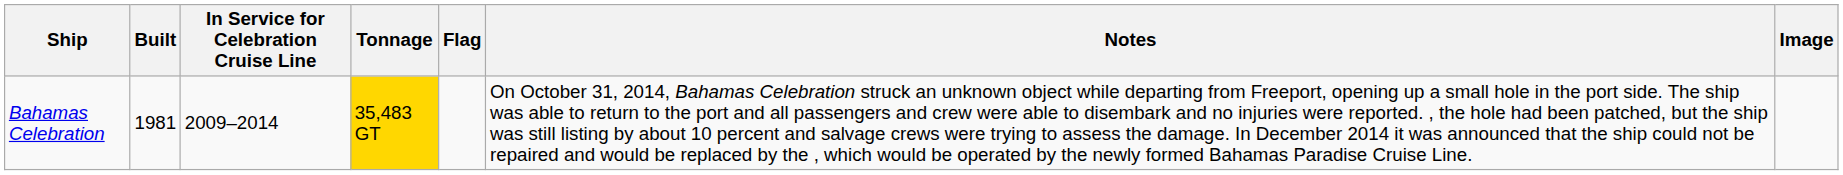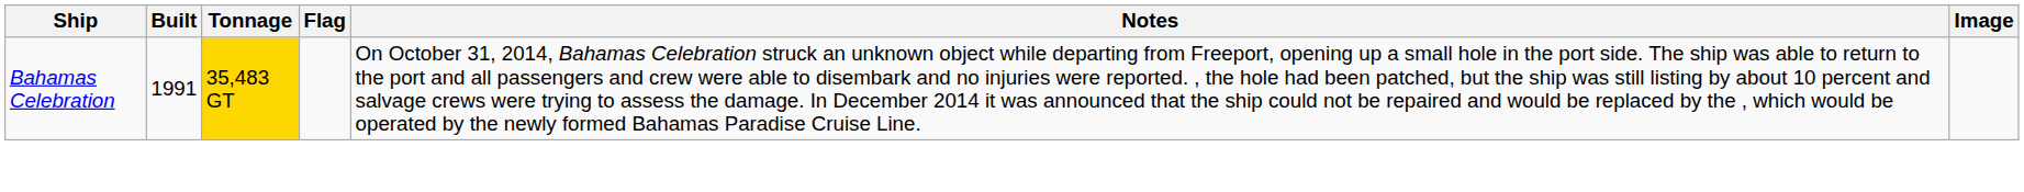- column: In Service for Celebration Cruise Line | 2009–2014
Bahamas Celebration | Built: 1981 -> 1991
